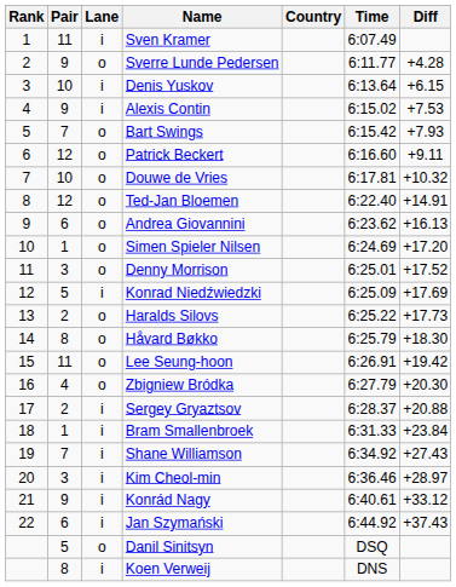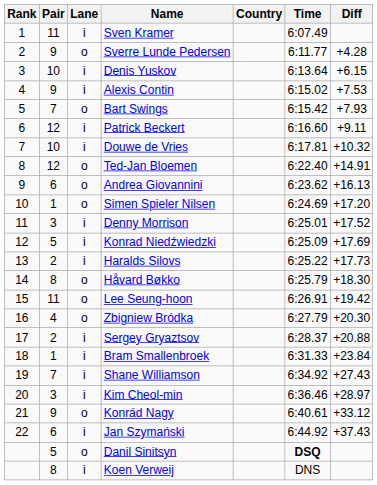Patrick Beckert | Lane: o -> i
Douwe de Vries | Lane: o -> i
Denny Morrison | Lane: o -> i
Haralds Silovs | Lane: o -> i
Konrád Nagy | Lane: i -> o
Danil Sinitsyn | Time: normal -> bold
